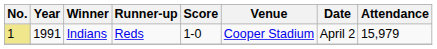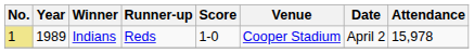Indians | Year: 1991 -> 1989
Indians | Attendance: 15,979 -> 15,978
